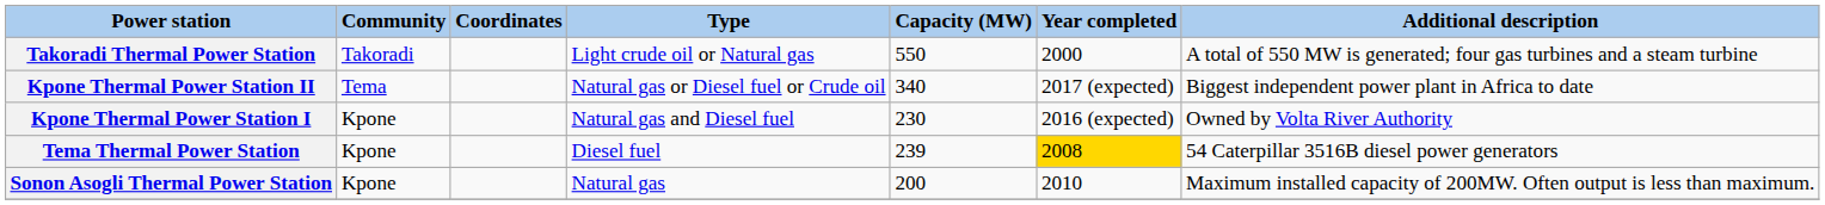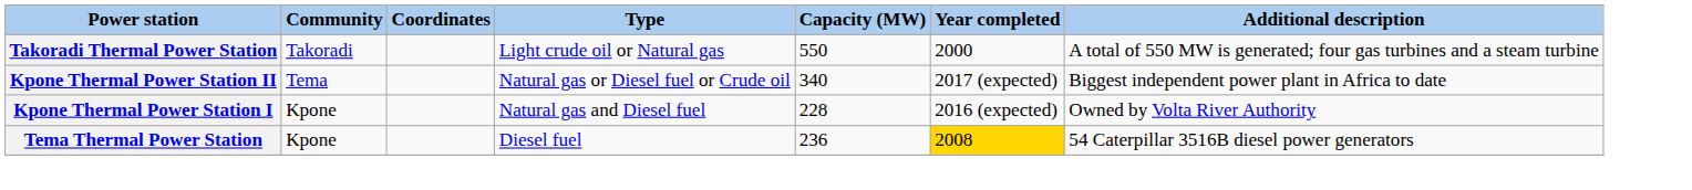Kpone Thermal Power Station I | Capacity (MW): 230 -> 228
Tema Thermal Power Station | Capacity (MW): 239 -> 236
- row: Sonon Asogli Thermal Power Station | Kpone | Natural gas | 200 | 2010 | Maximum installed capacity of 200MW. Often output is less than maximum.
